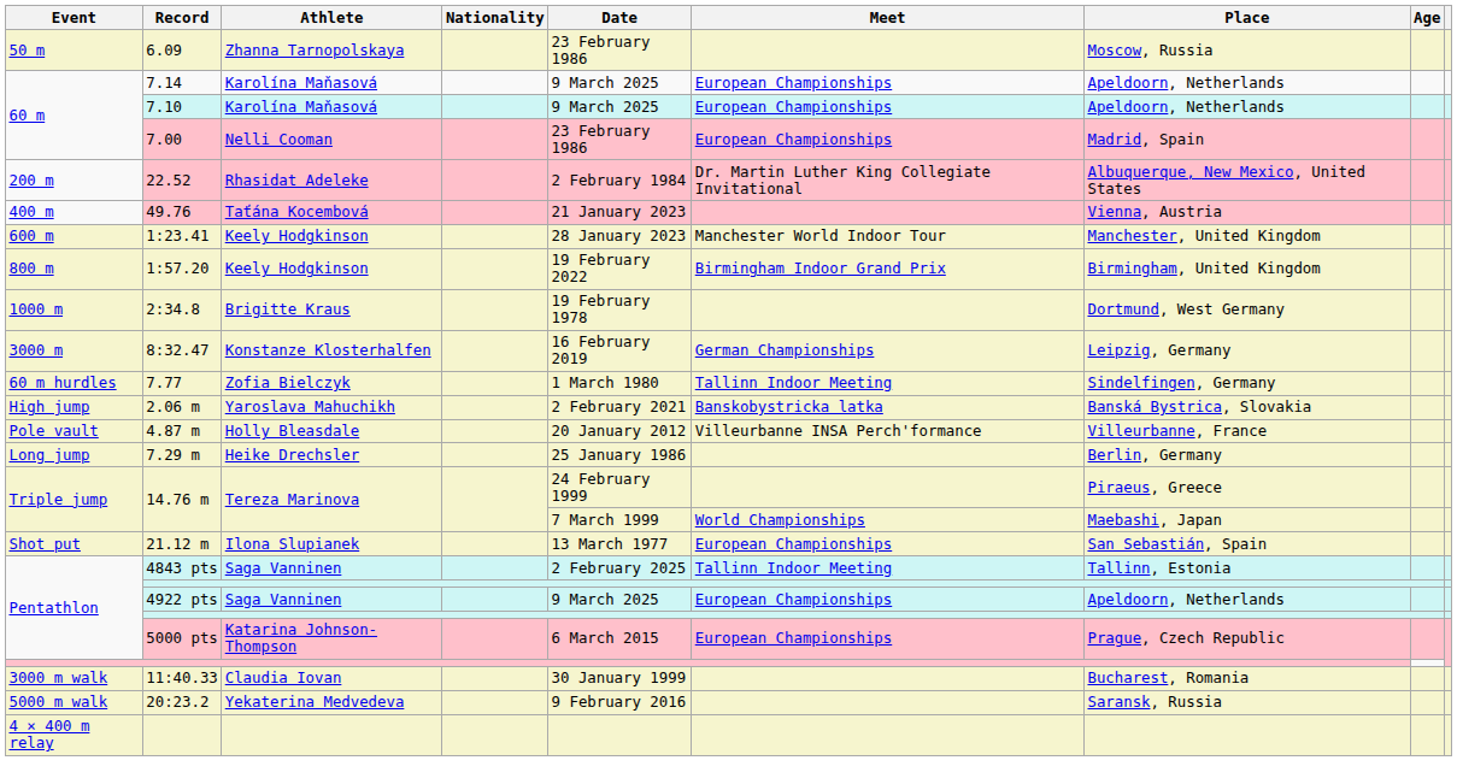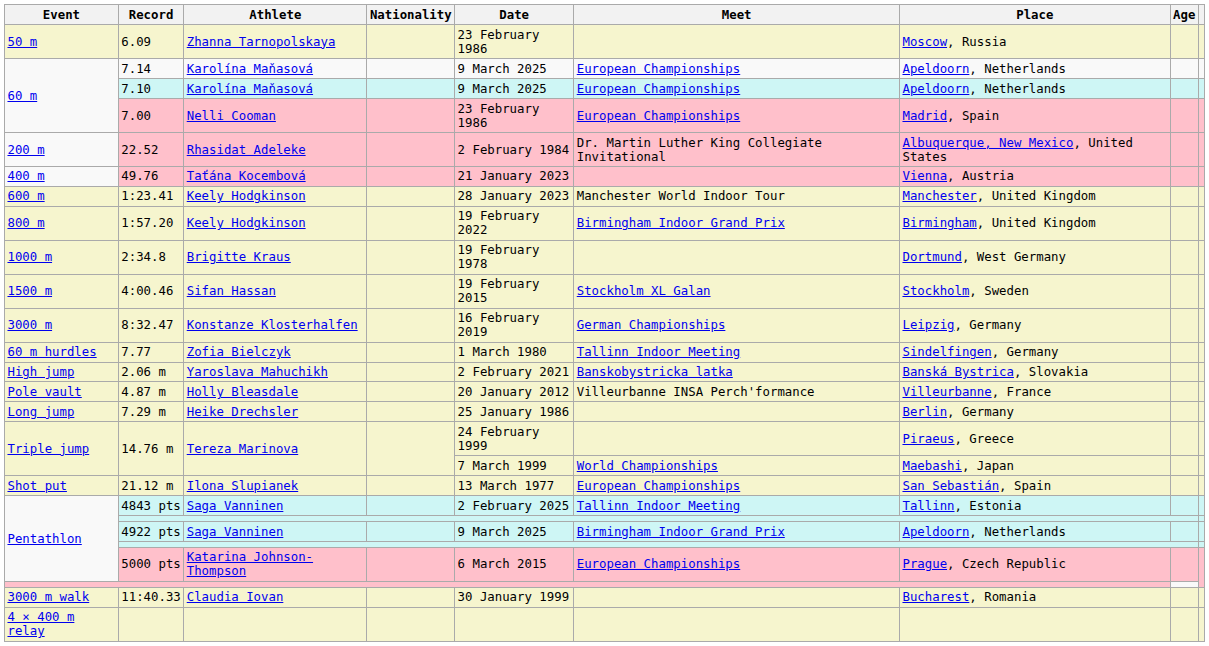+ row: 1500 m | 4:00.46 | Sifan Hassan | 19 February 2015 | Stockholm XL Galan | Stockholm, Sweden
4922 pts | Meet: European Championships -> Birmingham Indoor Grand Prix
- row: 5000 m walk | 20:23.2 | Yekaterina Medvedeva | 9 February 2016 | Saransk, Russia
